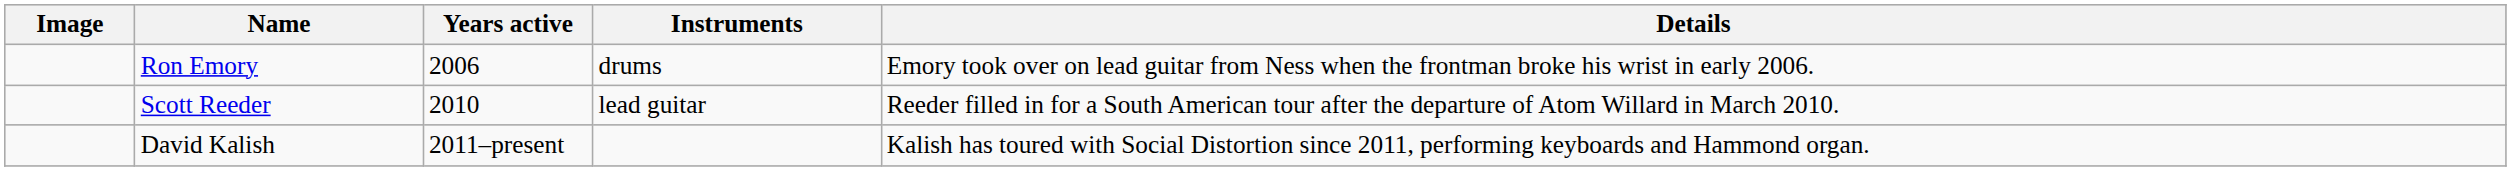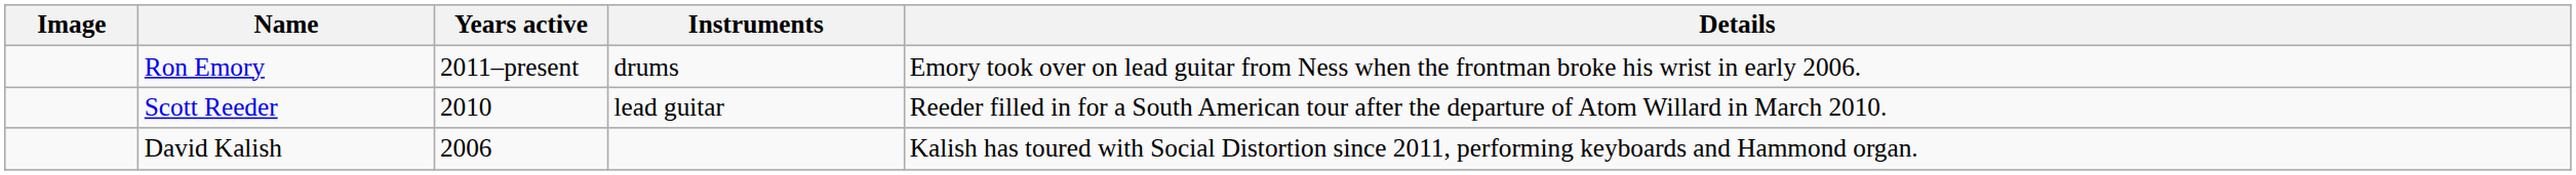Ron Emory | Years active: 2006 -> 2011–present
David Kalish | Years active: 2011–present -> 2006
